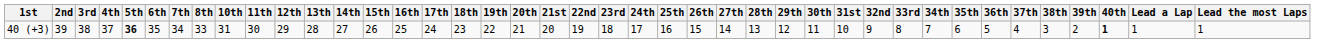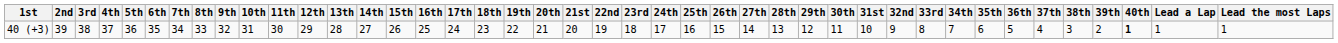+ column: 9th | 32
40 (+3) | 5th: bold -> normal
